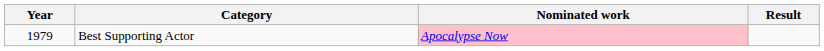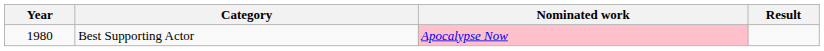Best Supporting Actor | Year: 1979 -> 1980
